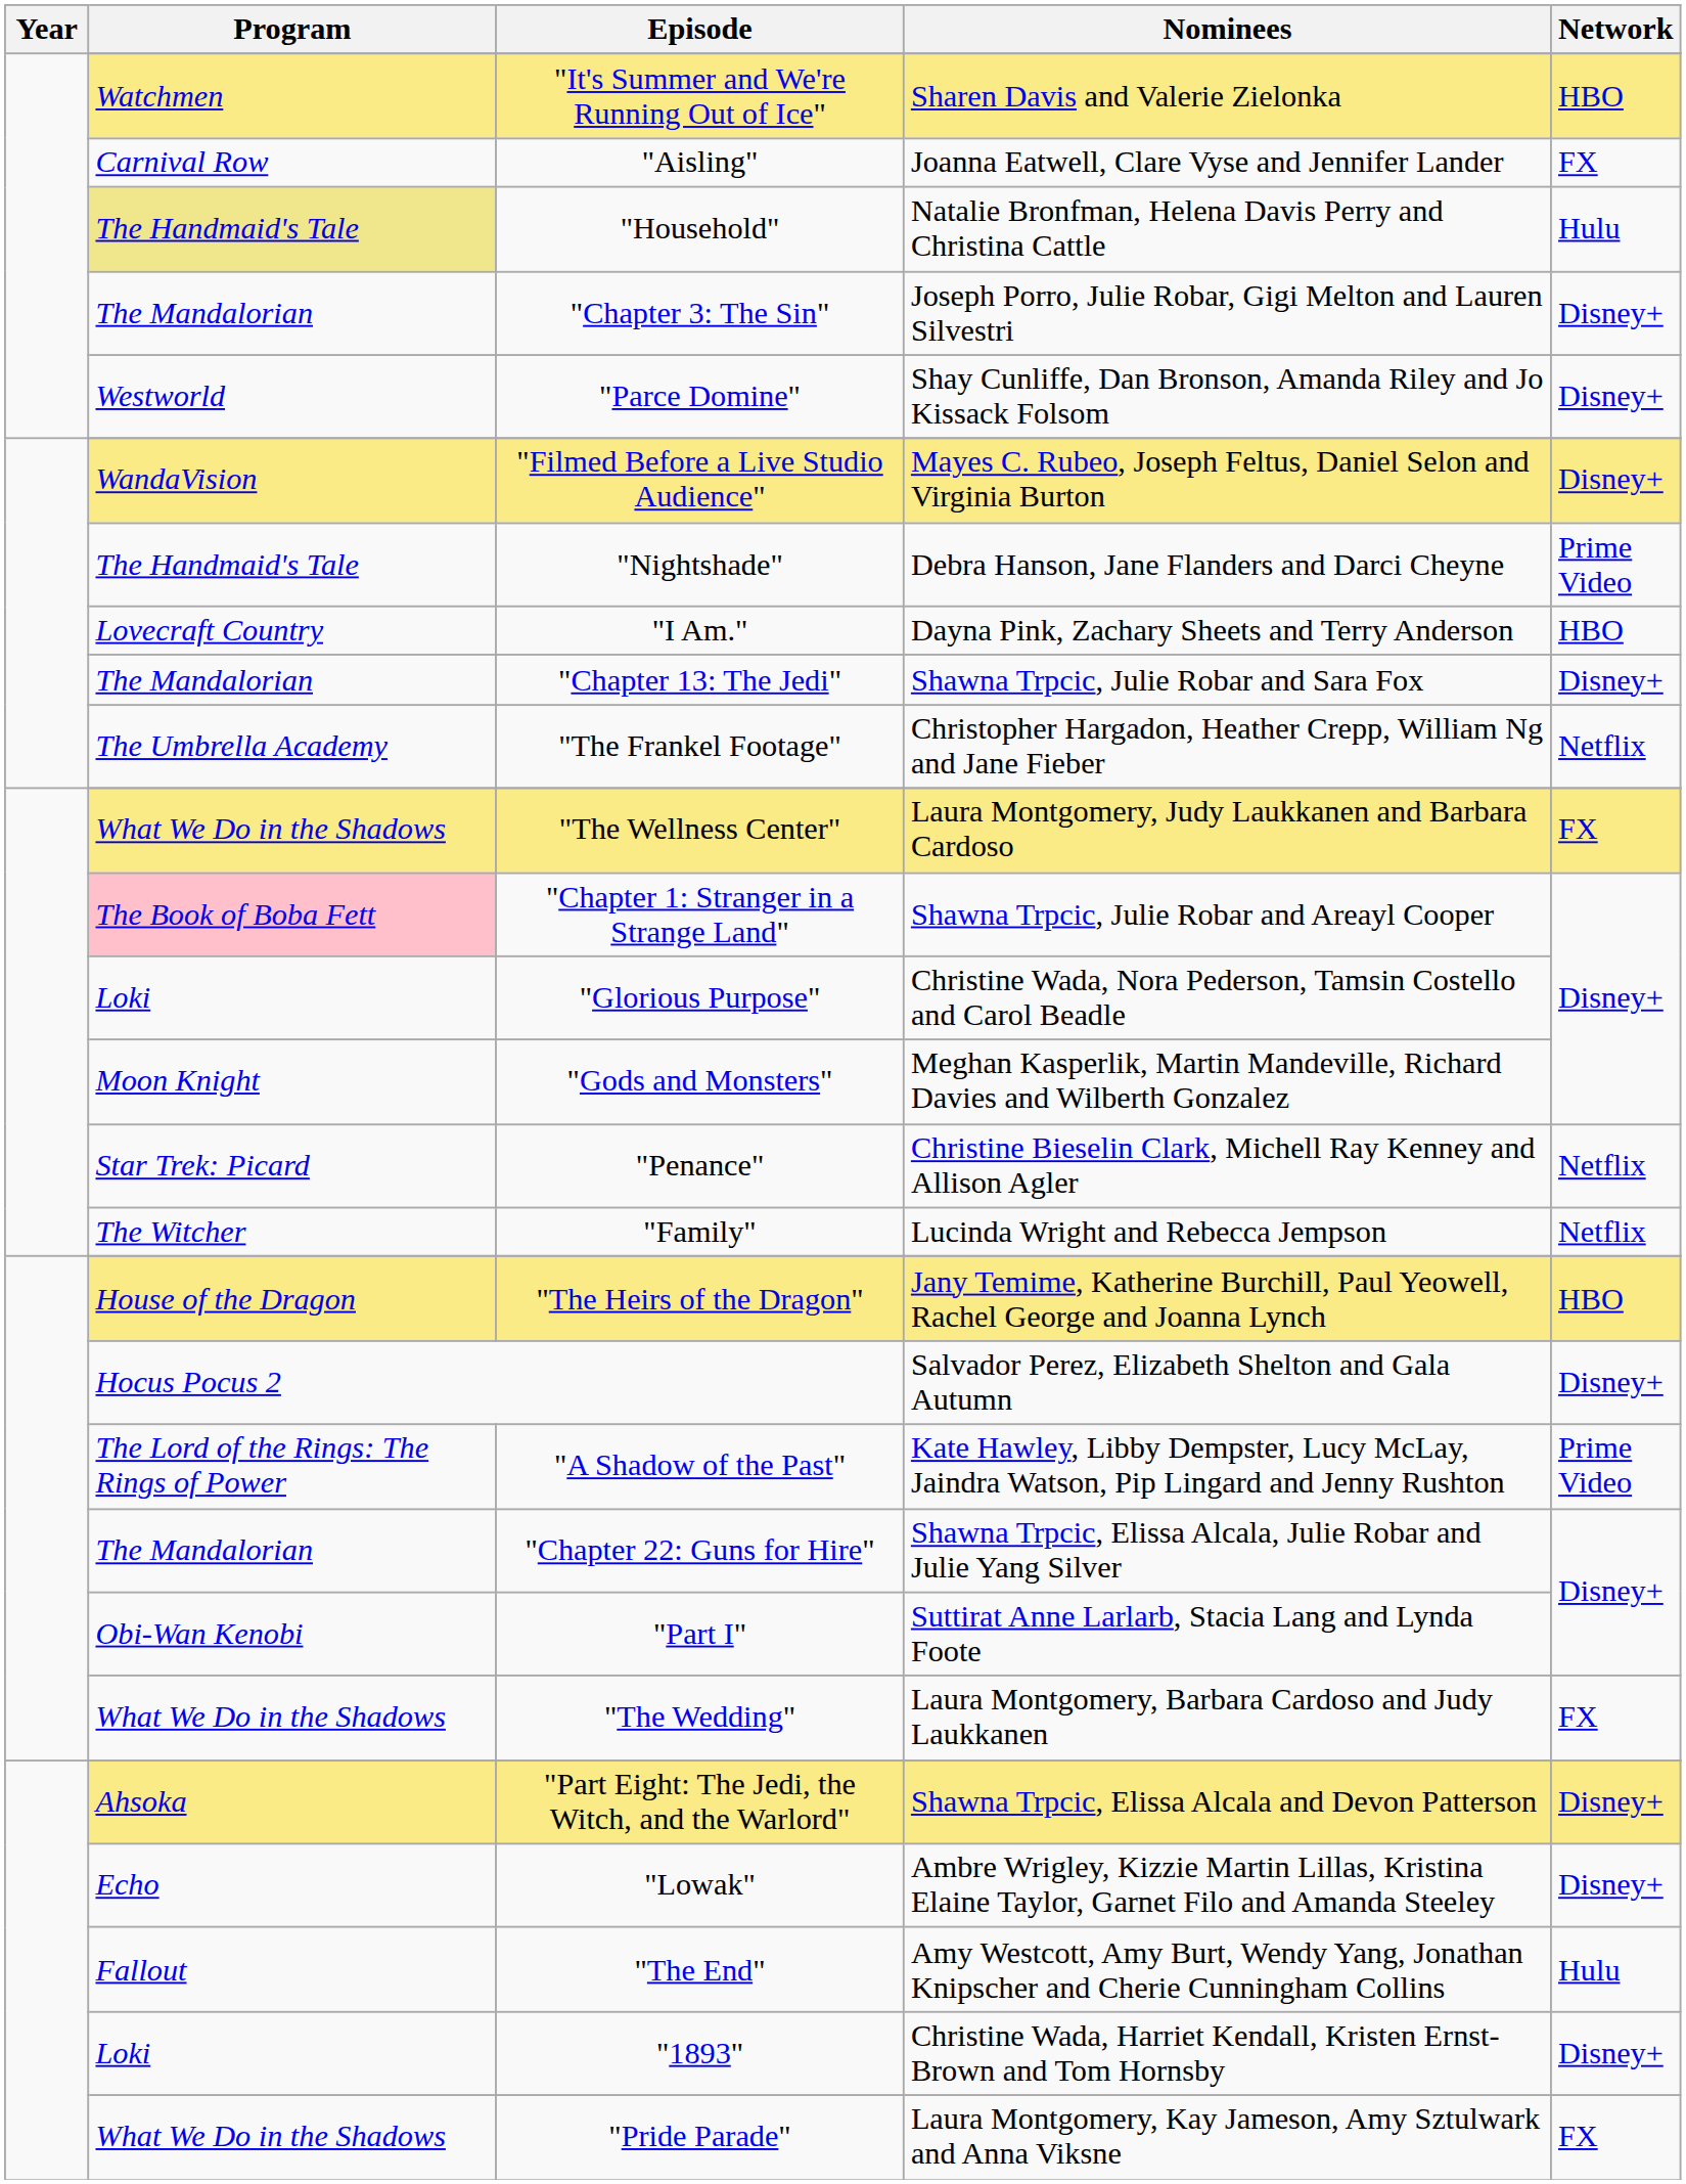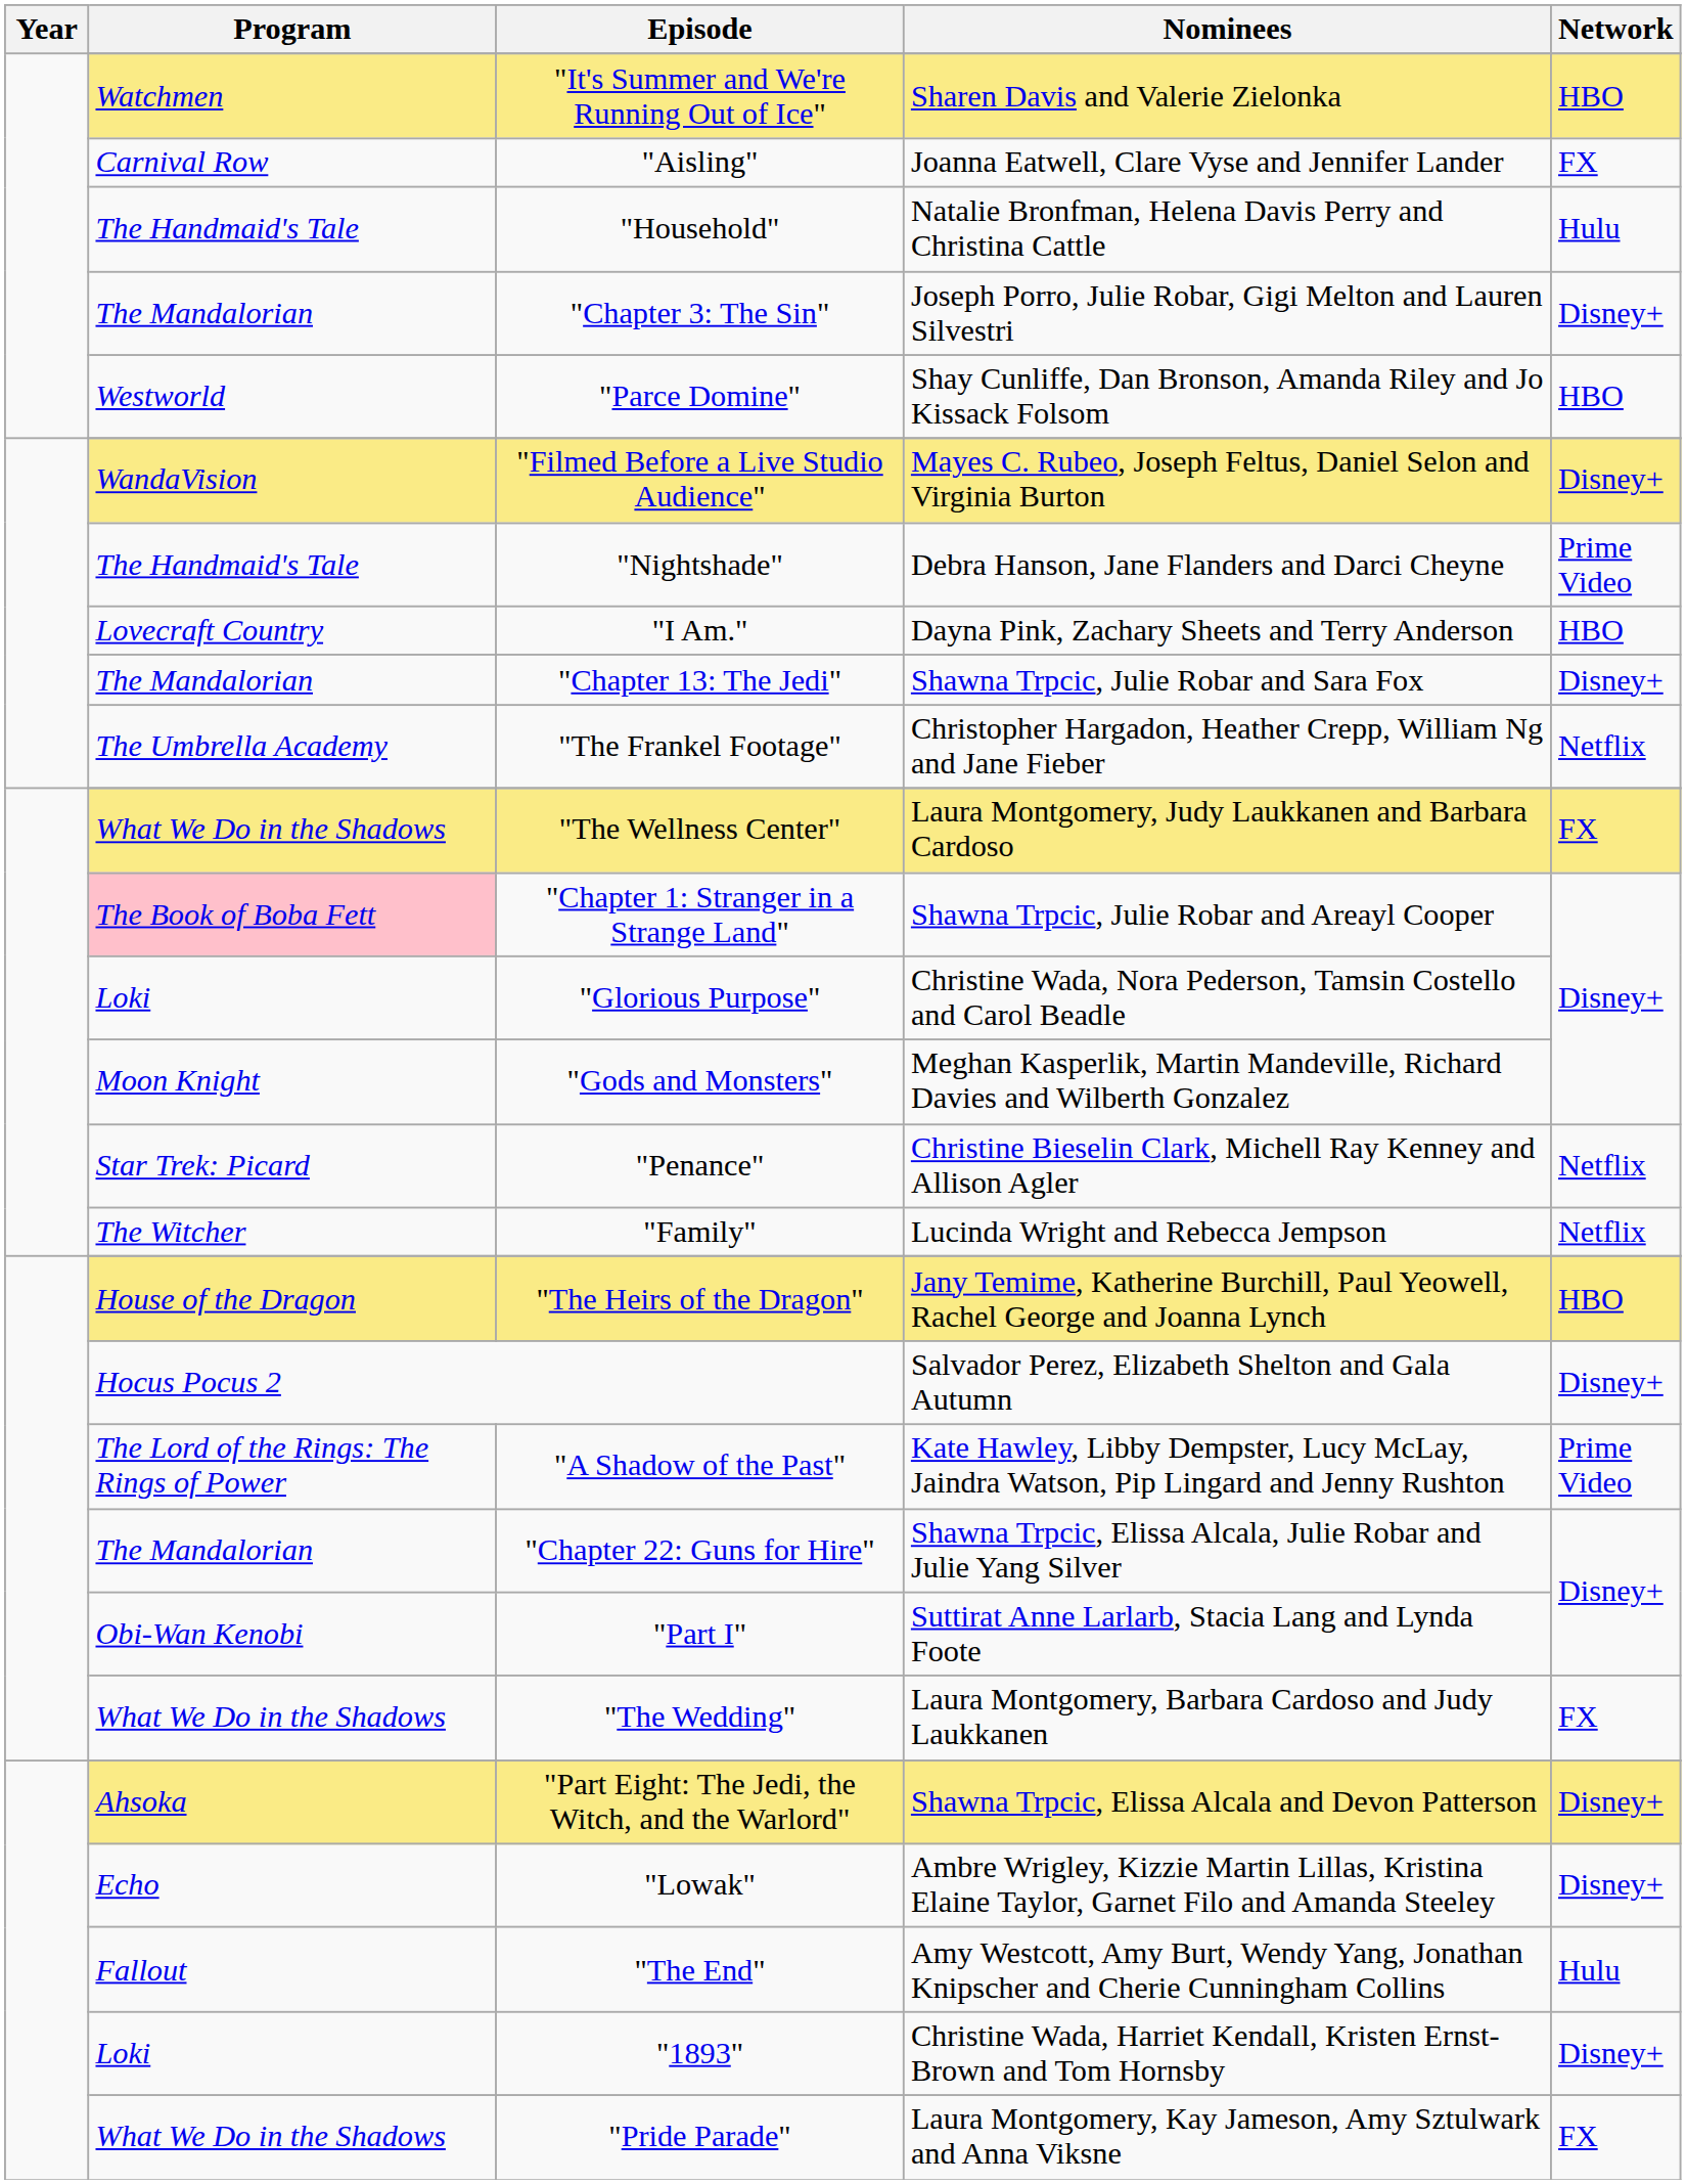"Household" | Program: khaki background -> no background
"Parce Domine" | Network: Disney+ -> HBO
